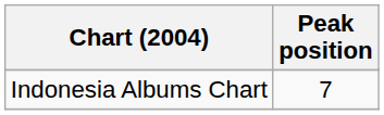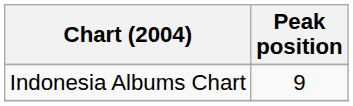Indonesia Albums Chart | Peak position: 7 -> 9
